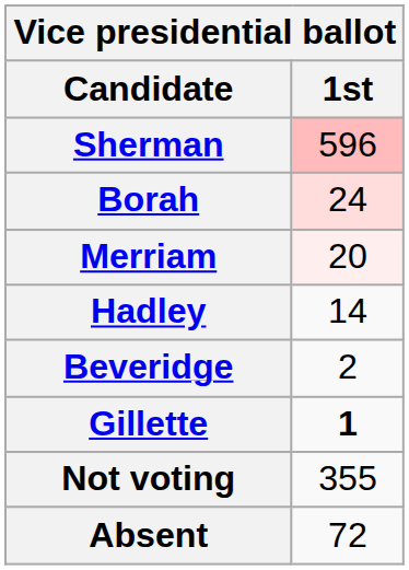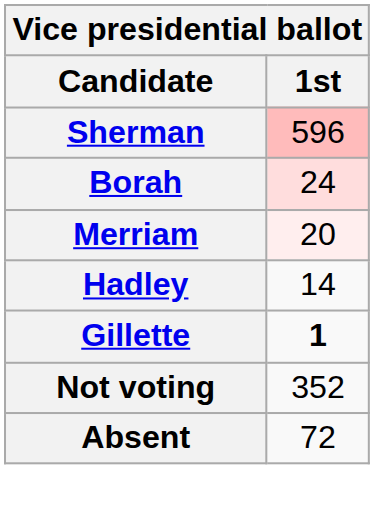- row: Beveridge | 2
Not voting | 1st: 355 -> 352
